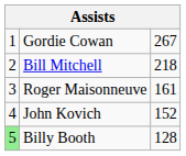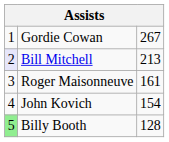Bill Mitchell | column 1: no background -> lavender background
Bill Mitchell | column 3: 218 -> 213
John Kovich | column 3: 152 -> 154
